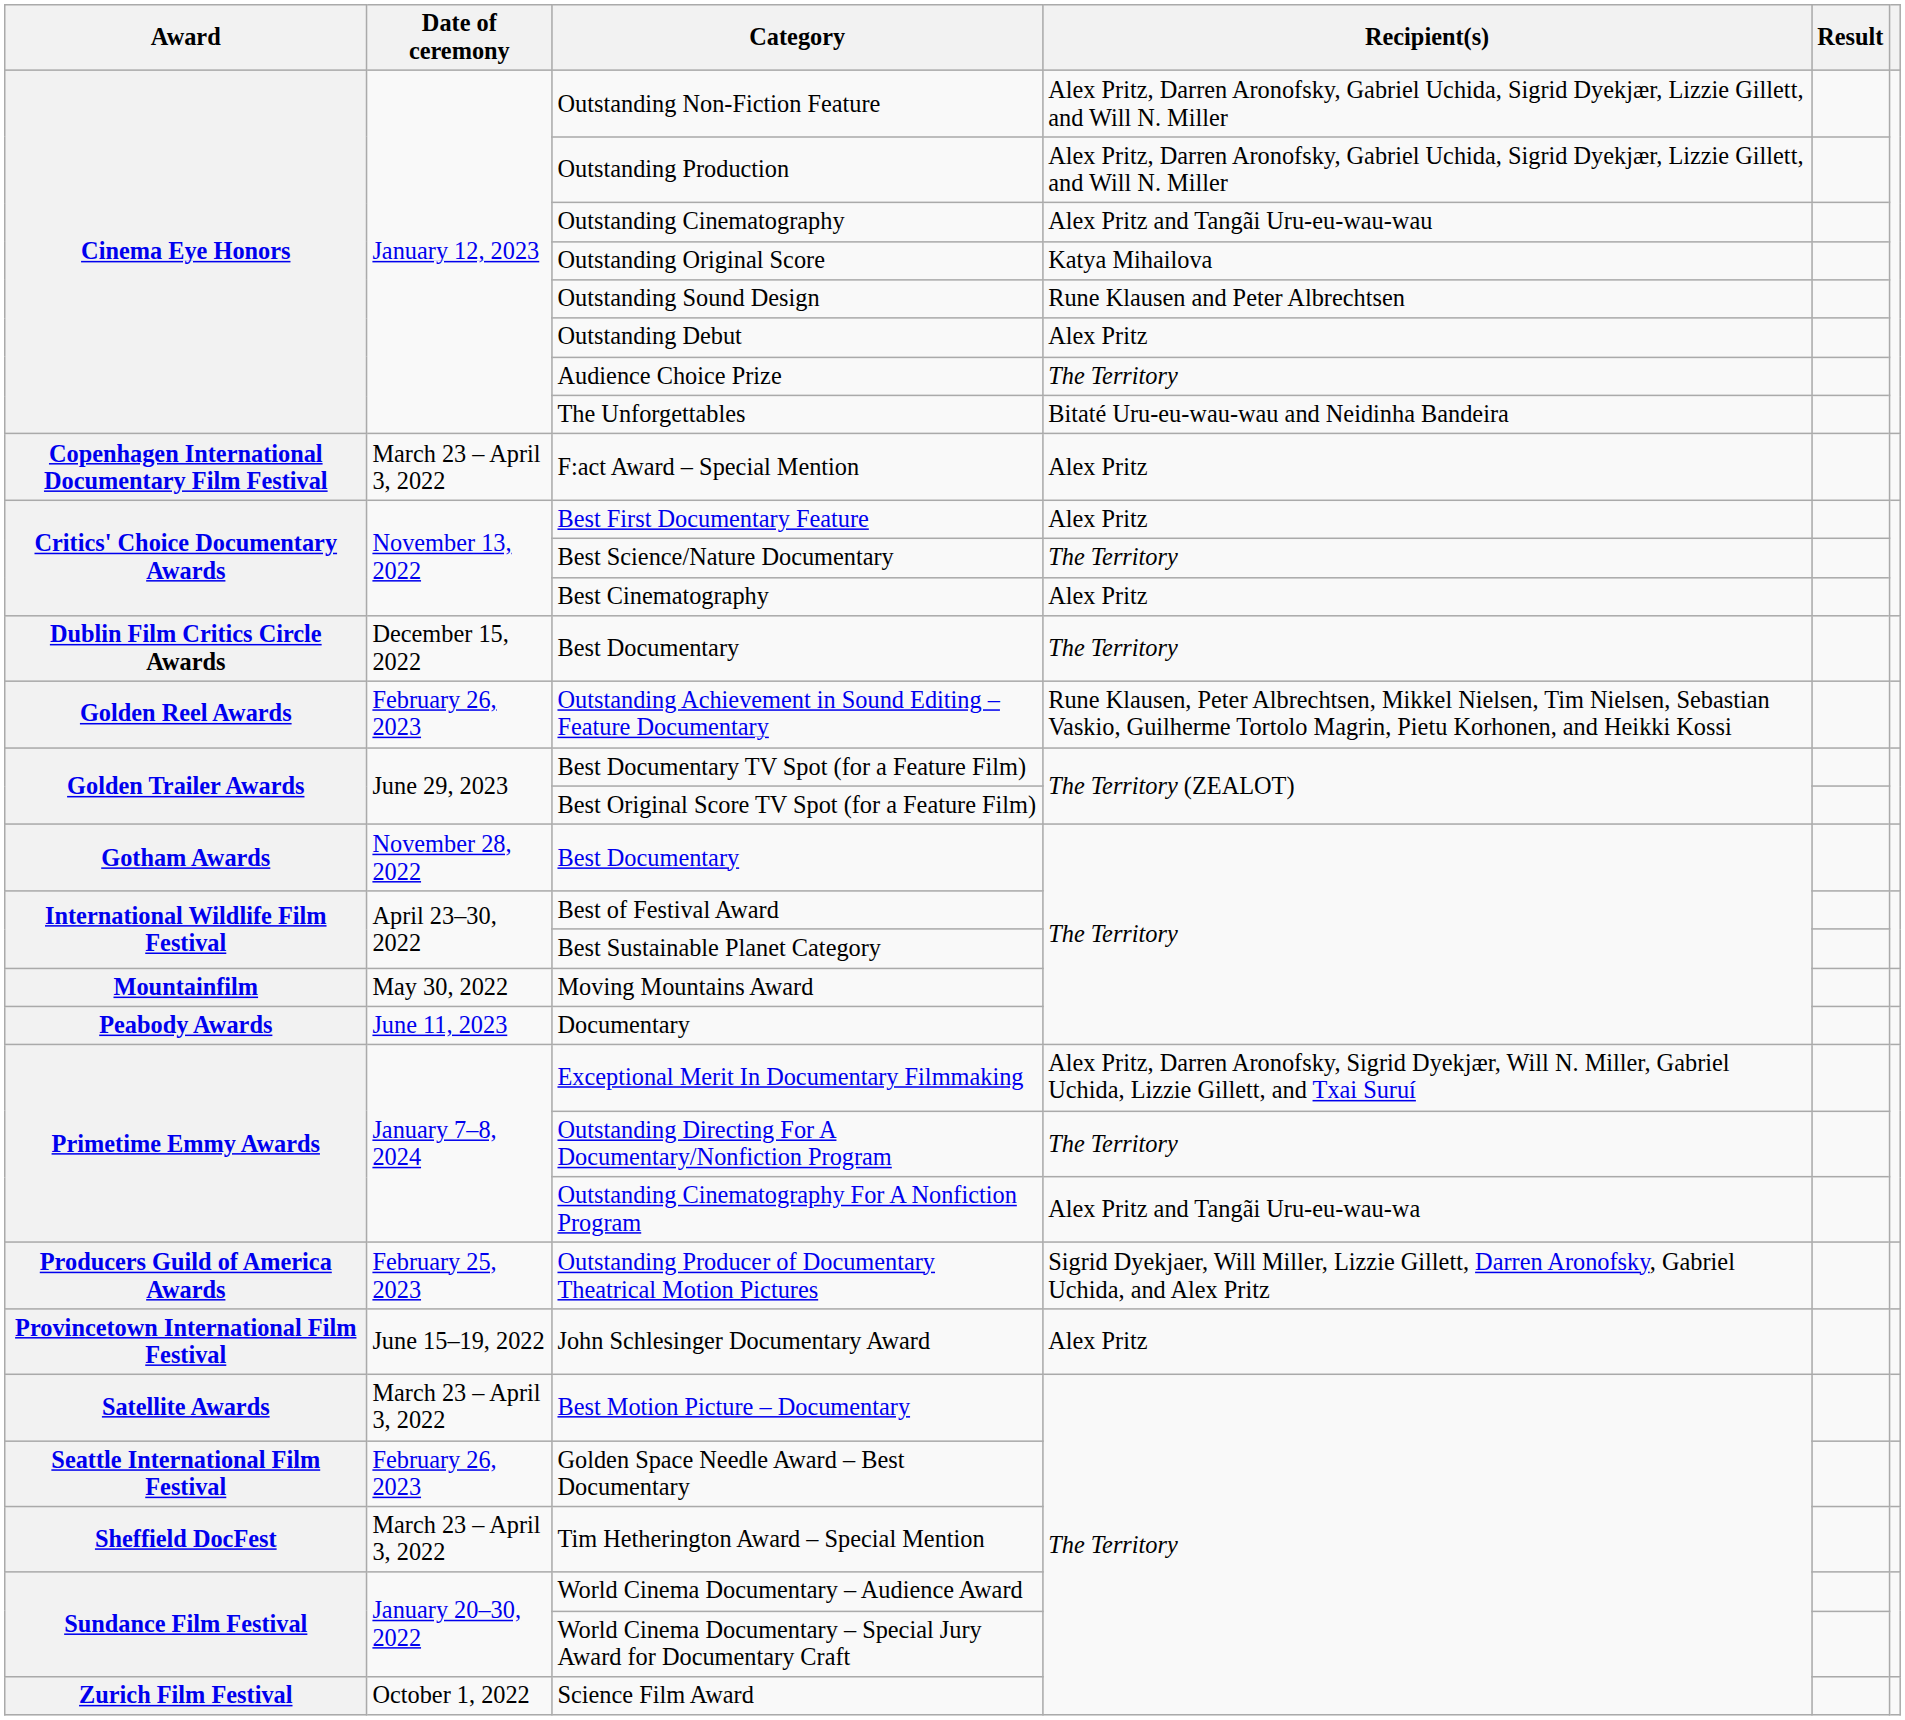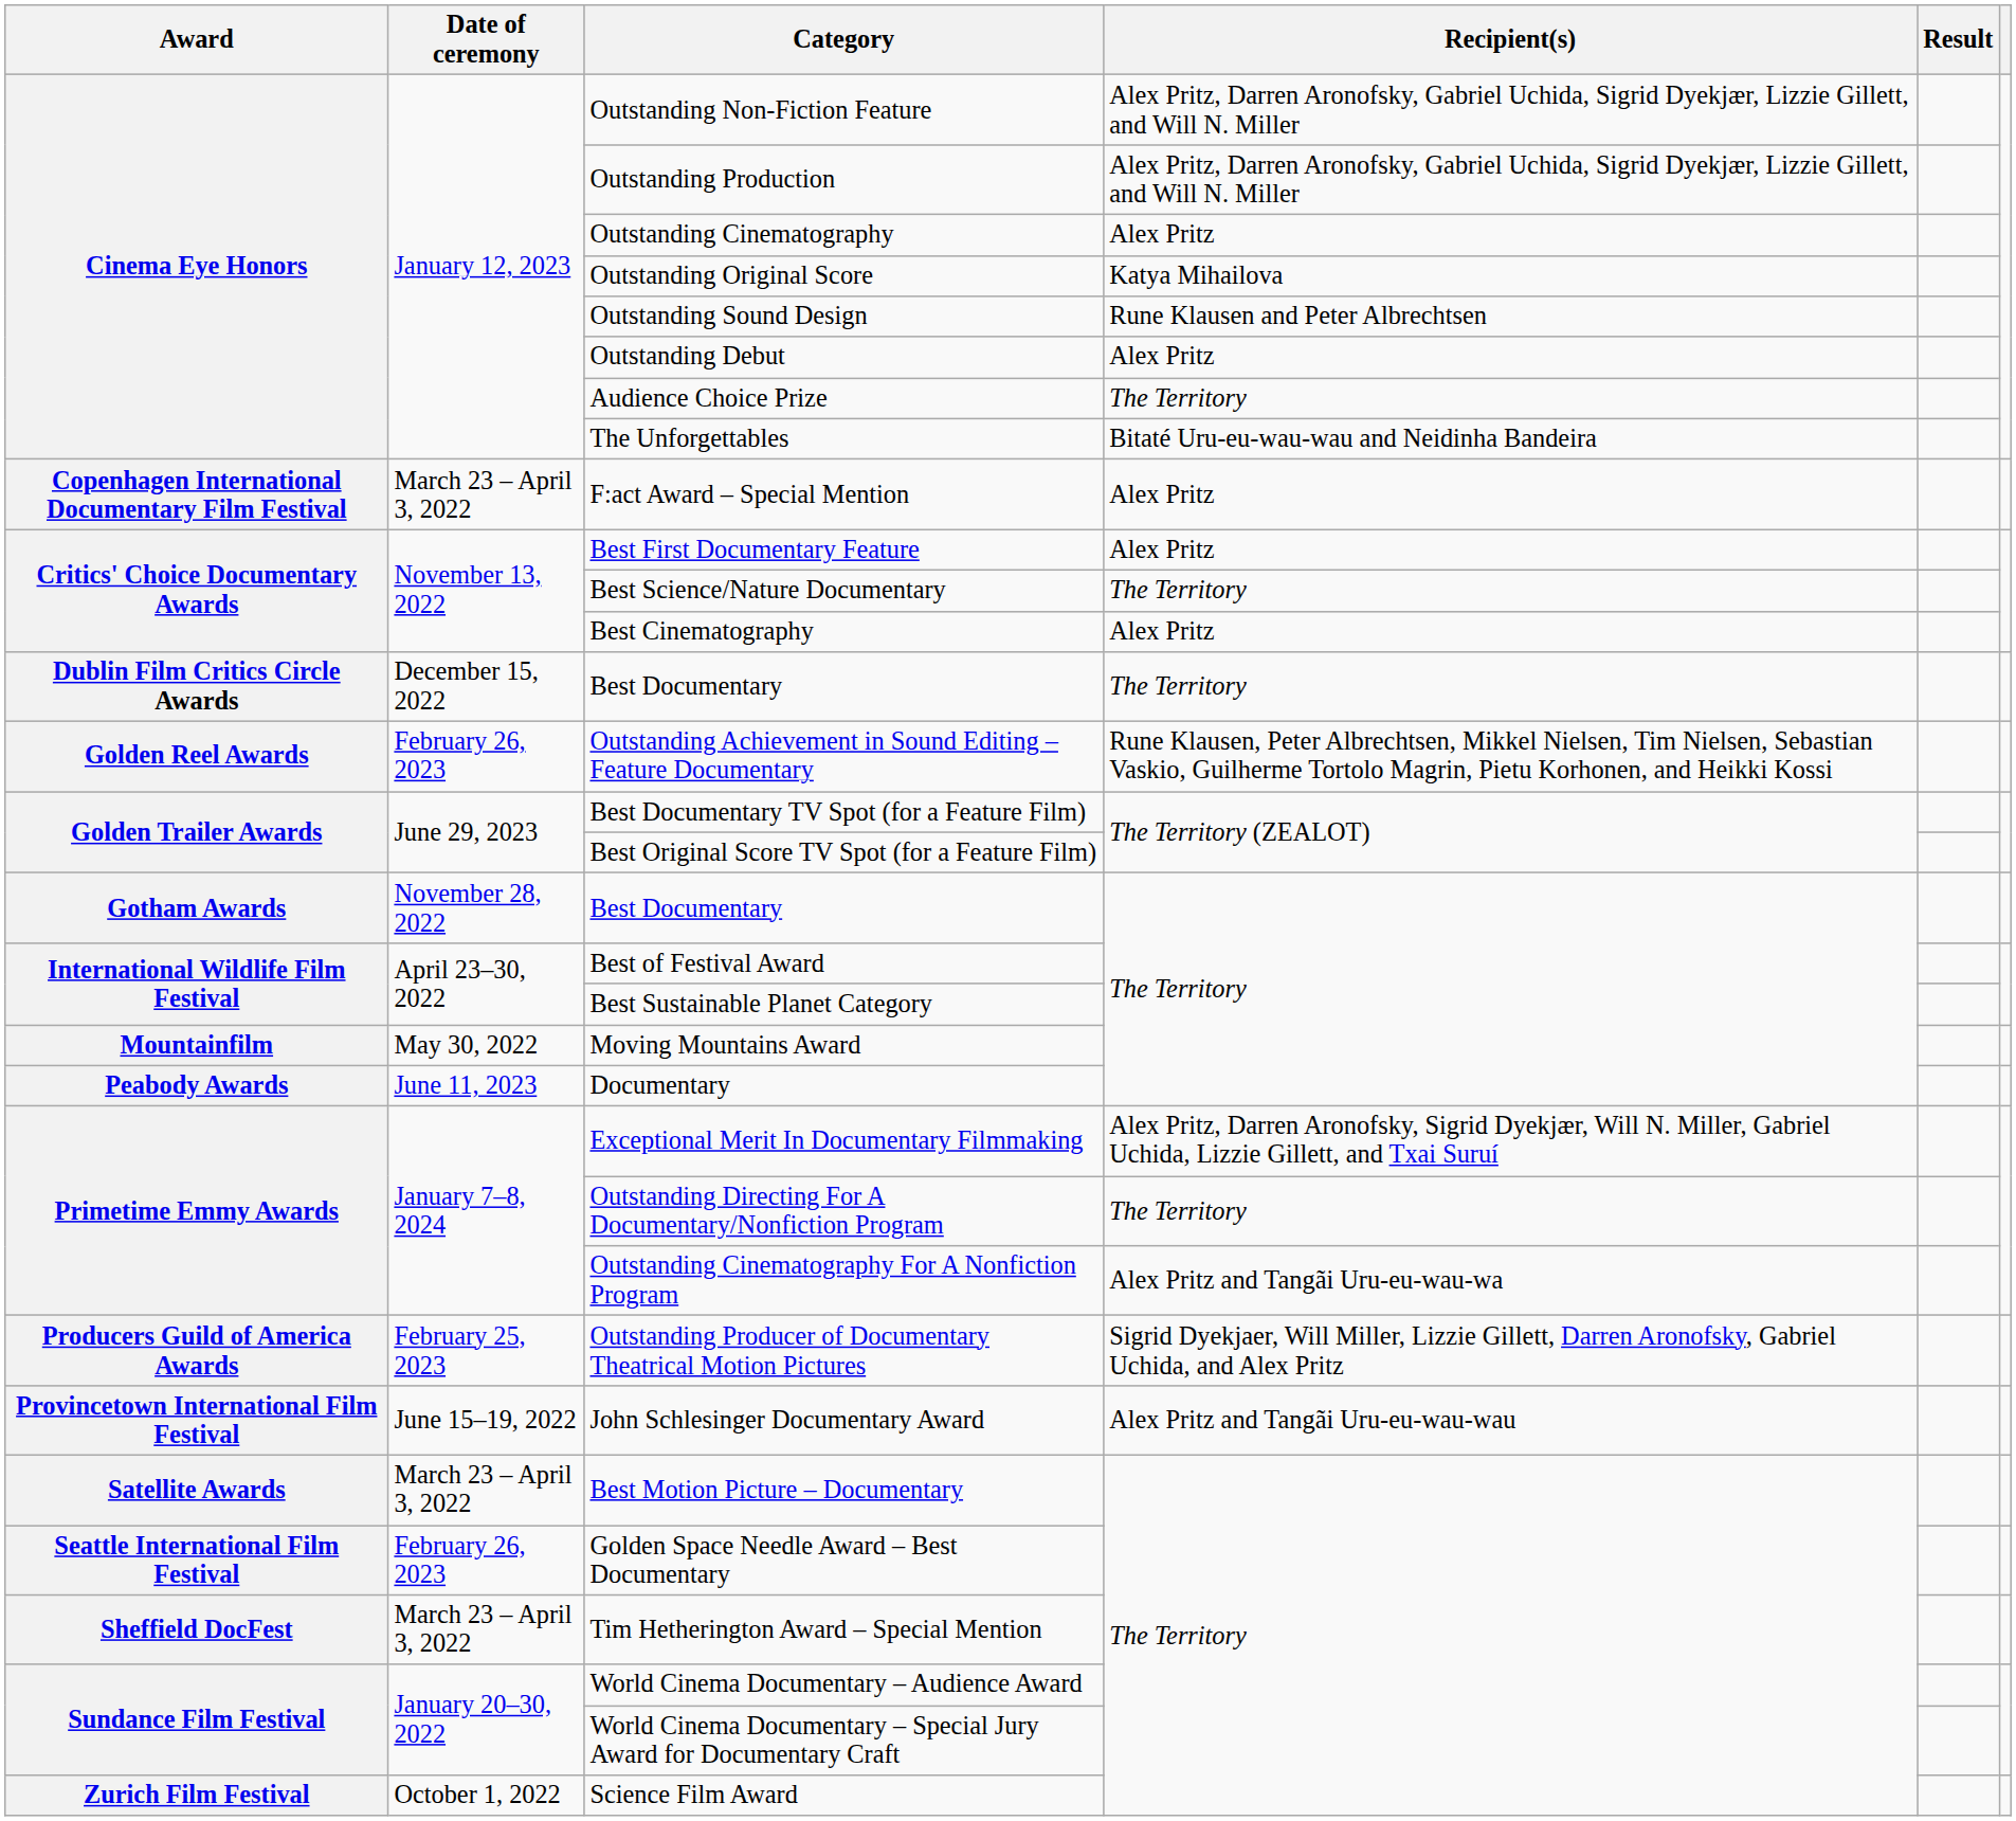Outstanding Cinematography | Recipient(s): Alex Pritz and Tangãi Uru-eu-wau-wau -> Alex Pritz
John Schlesinger Documentary Award | Recipient(s): Alex Pritz -> Alex Pritz and Tangãi Uru-eu-wau-wau
